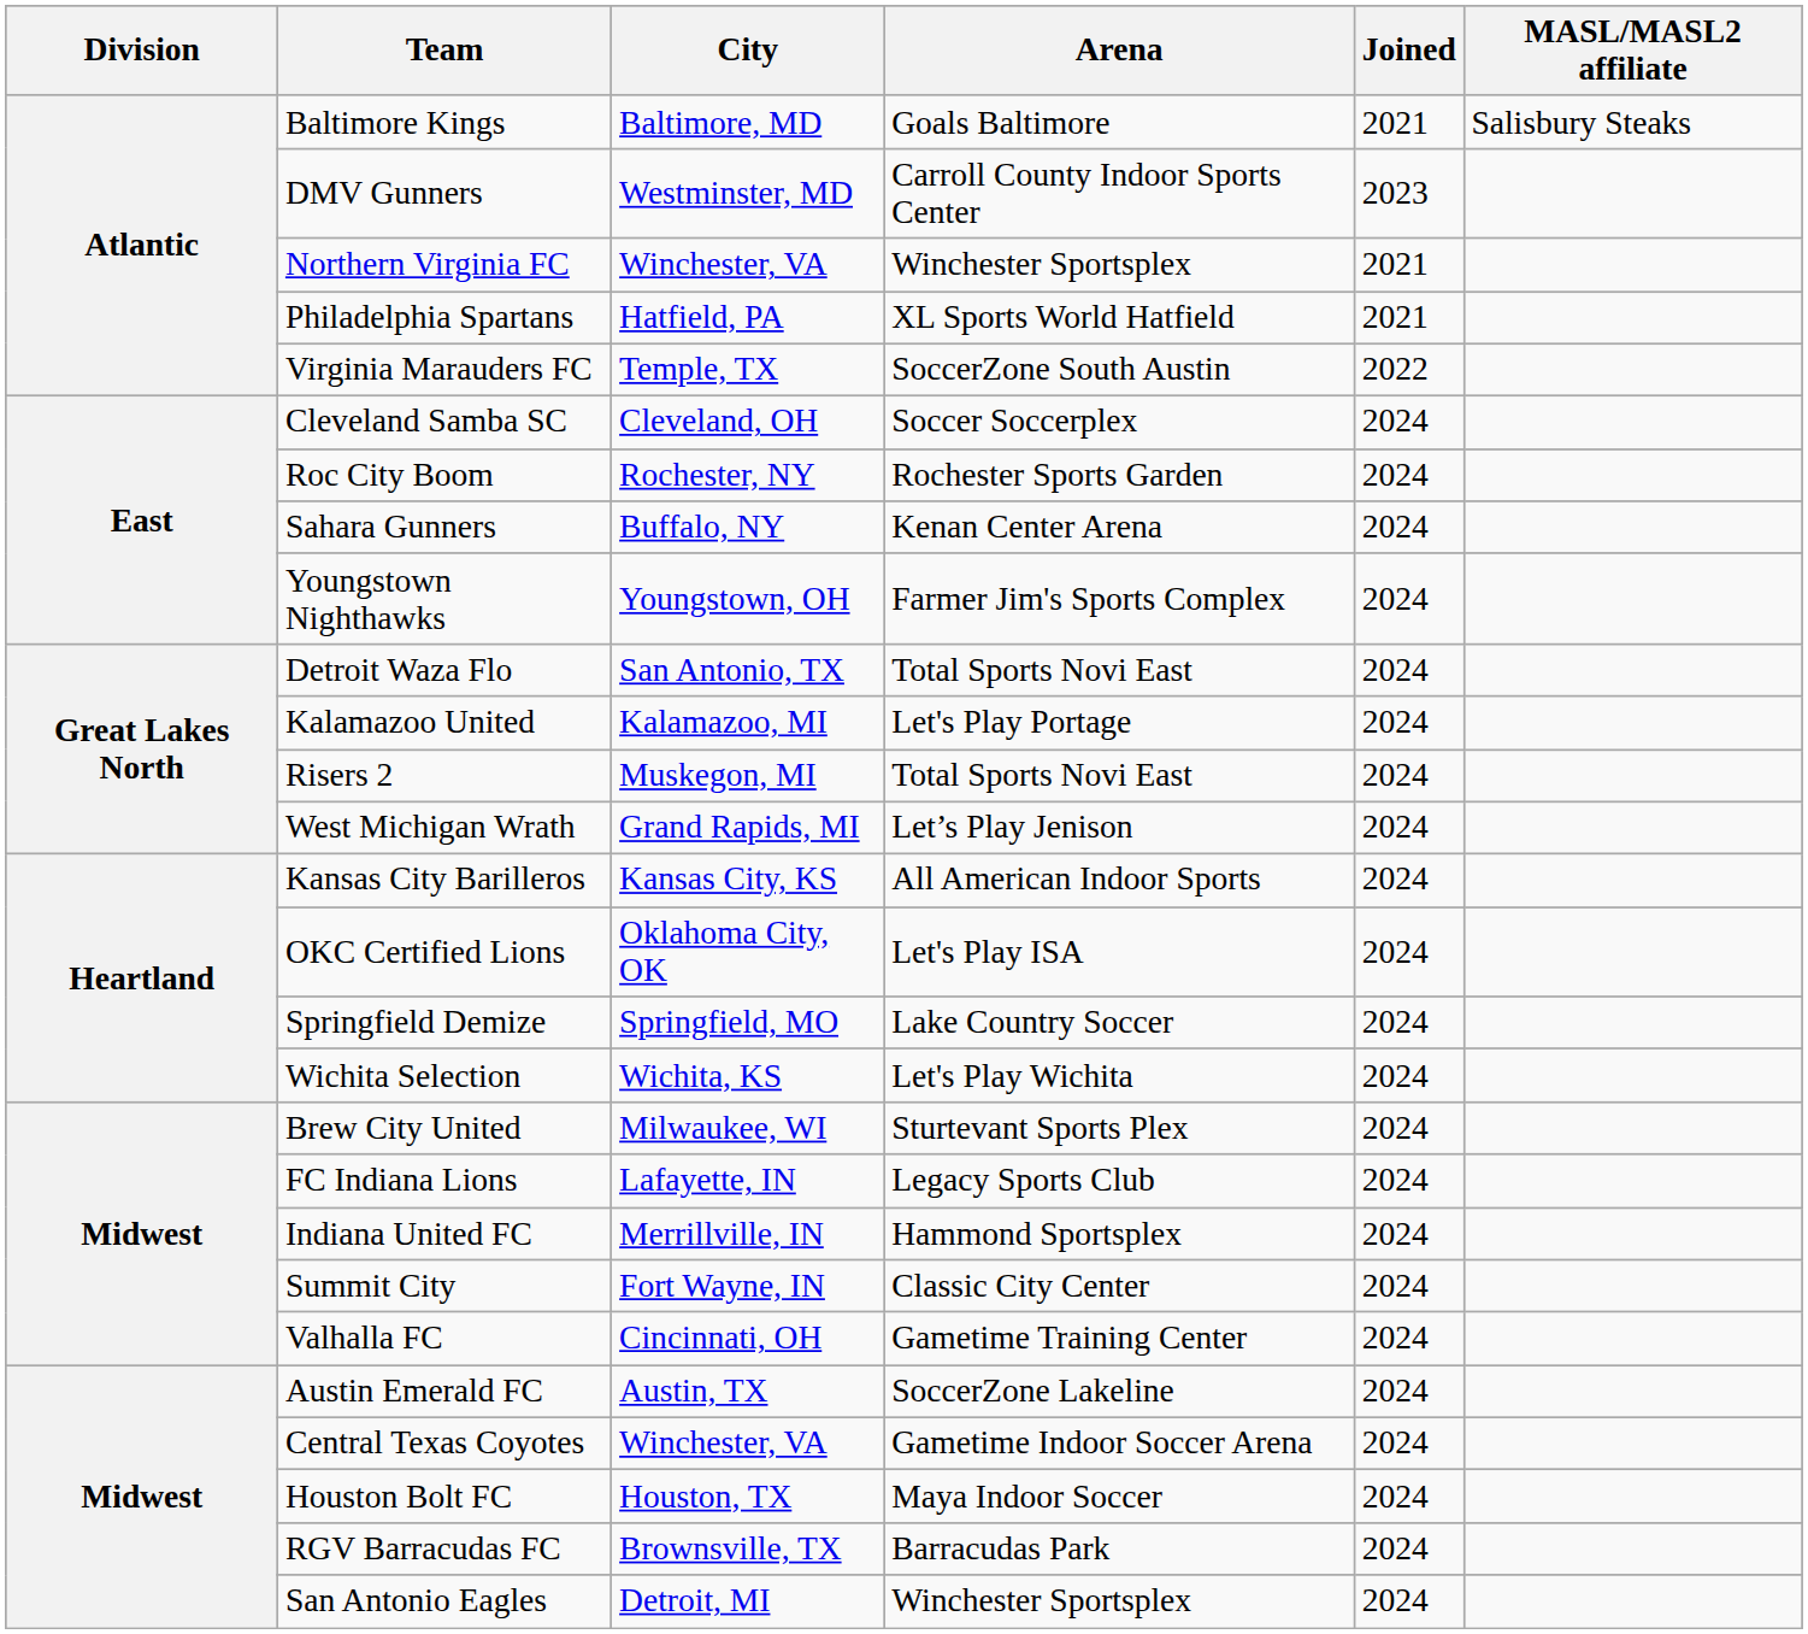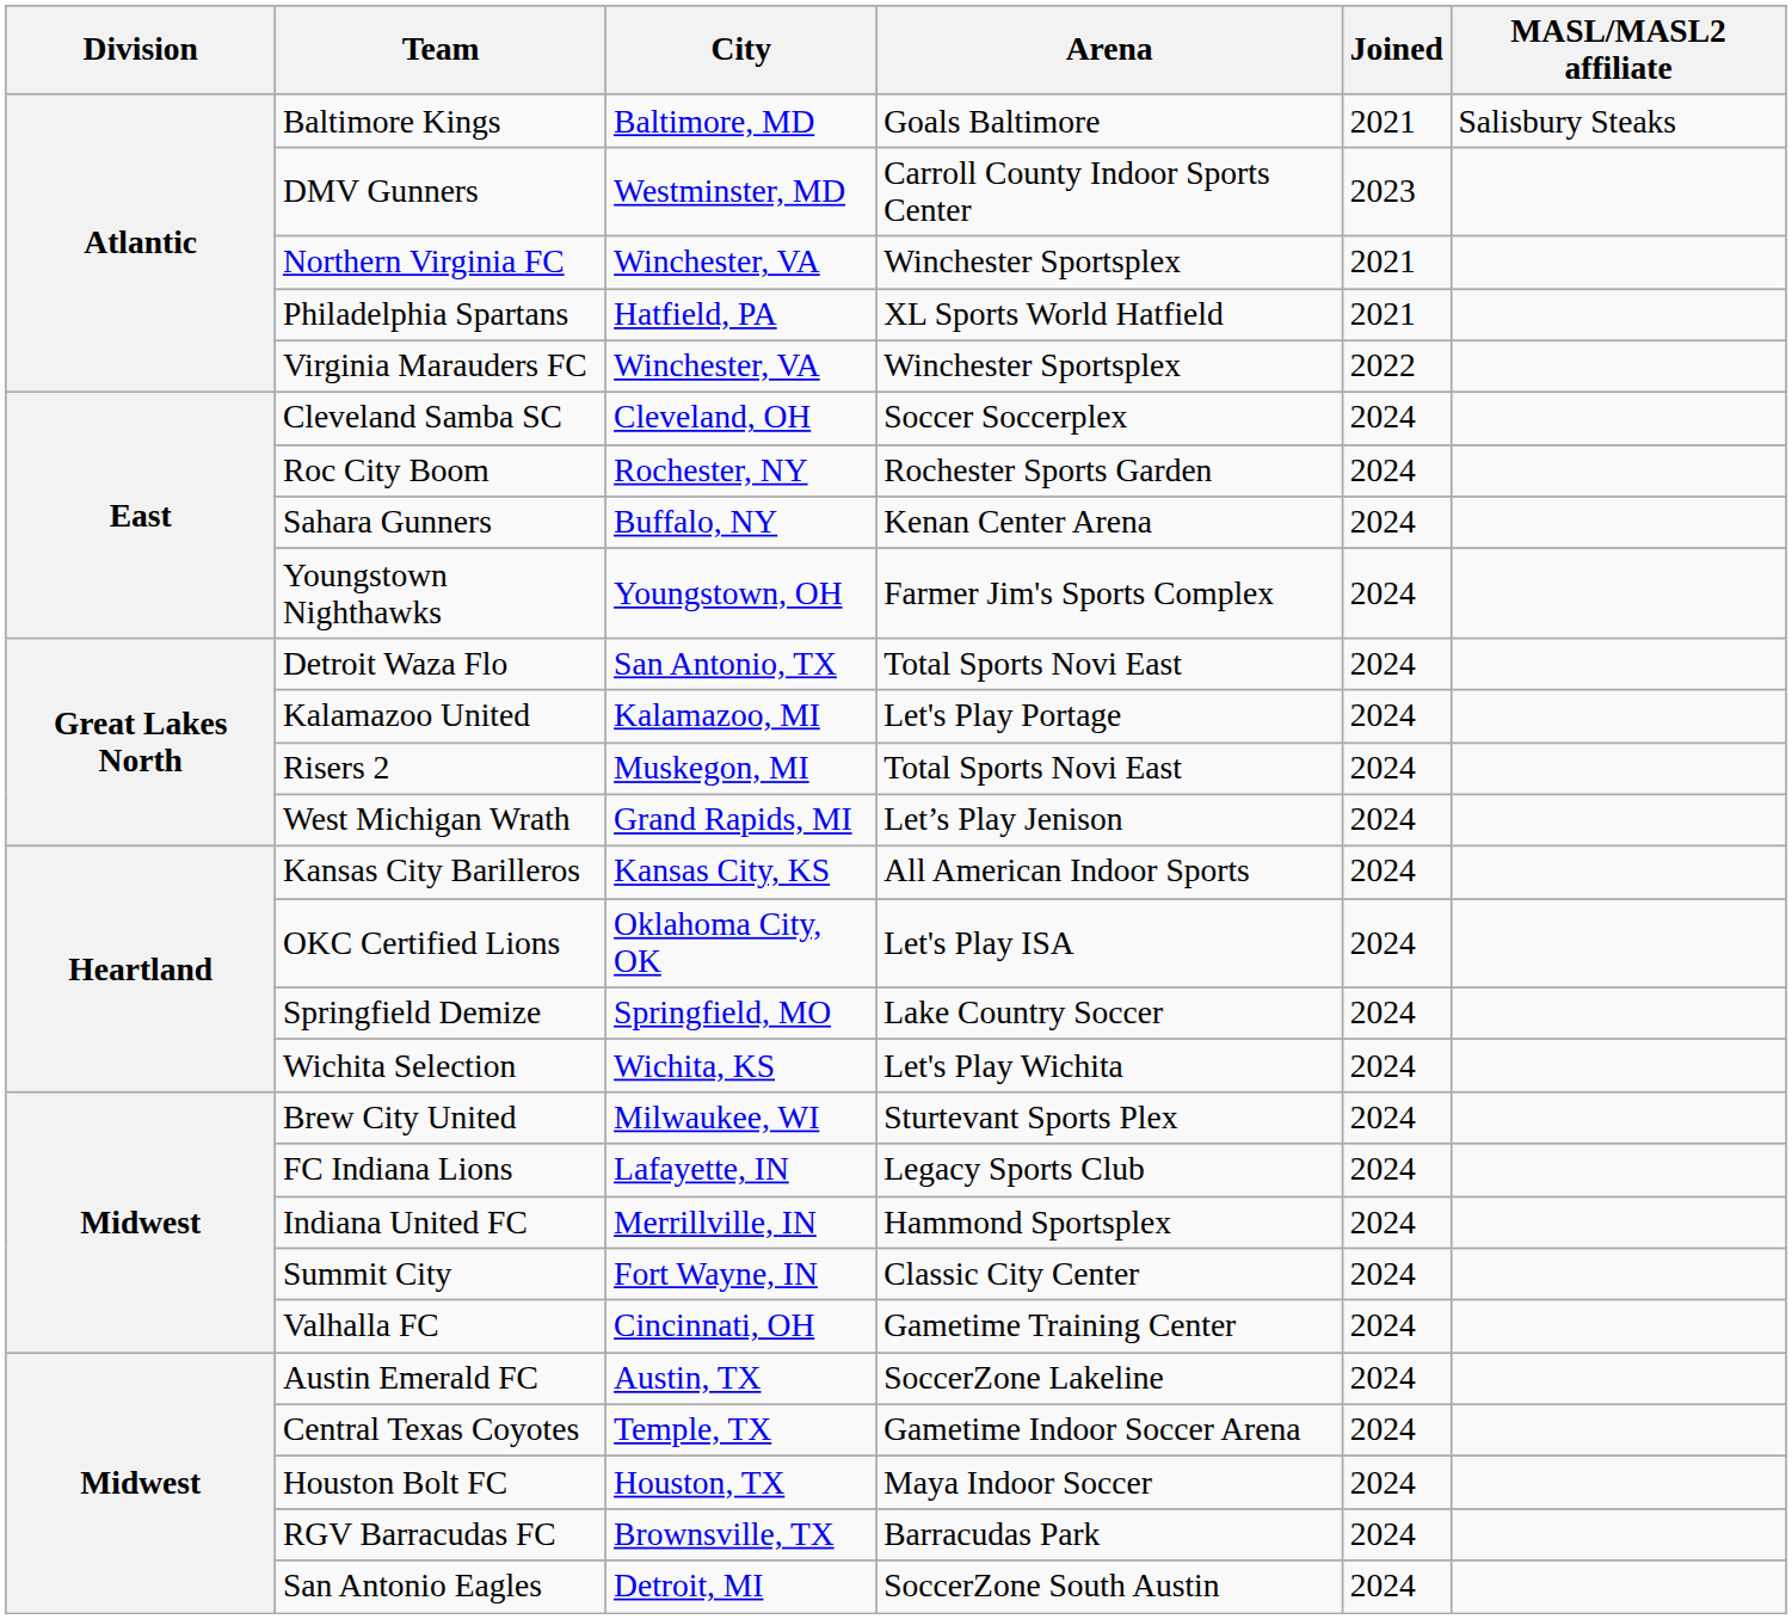Virginia Marauders FC | City: Temple, TX -> Winchester, VA
Virginia Marauders FC | Arena: SoccerZone South Austin -> Winchester Sportsplex
Central Texas Coyotes | City: Winchester, VA -> Temple, TX
San Antonio Eagles | Arena: Winchester Sportsplex -> SoccerZone South Austin
